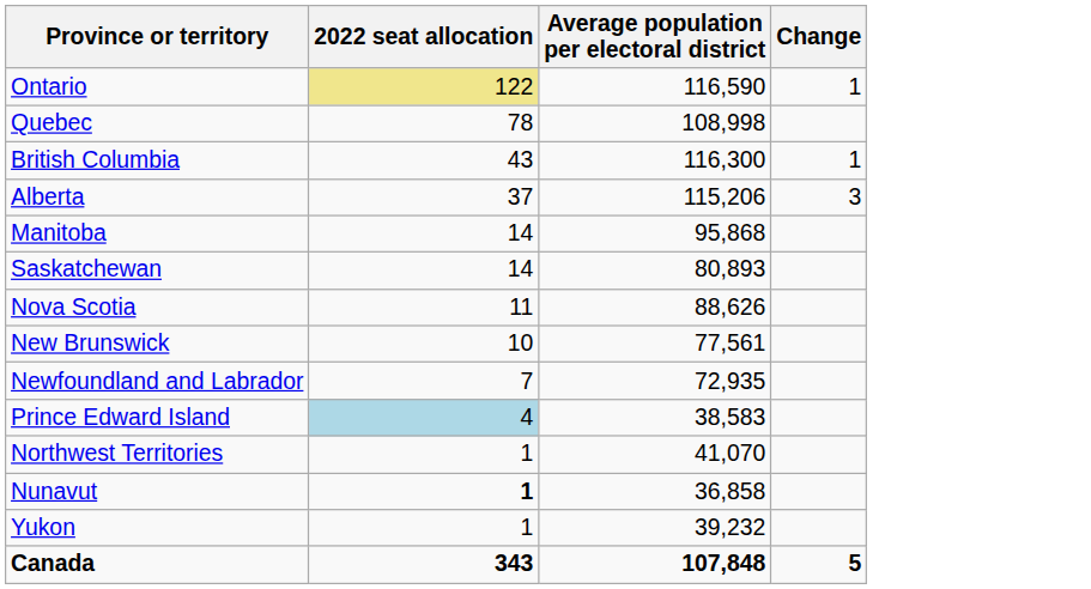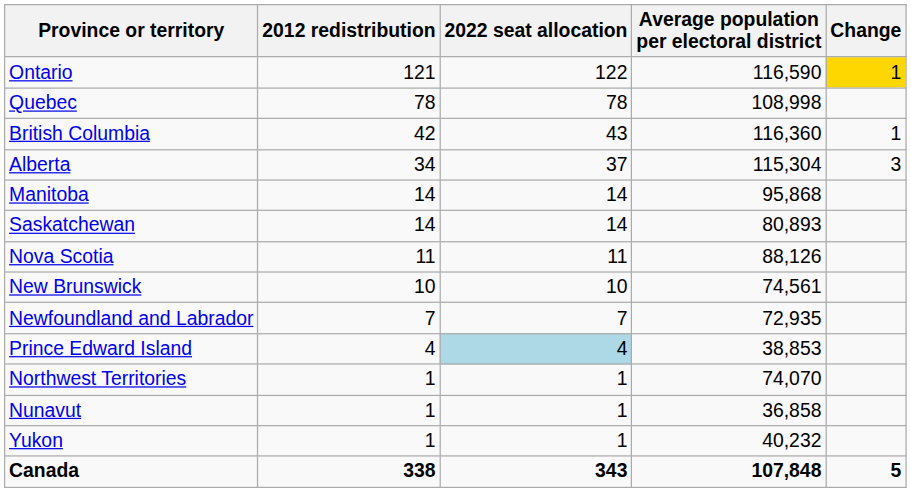+ column: 2012 redistribution | 121 | 78 | 42 | 34 | 14 | 14 | 11 | 10 | 7 | 4 | 1 | 1 | 1 | 338
Ontario | 2022 seat allocation: khaki background -> no background
Ontario | Change: no background -> gold background
British Columbia | Average population per electoral district: 116,300 -> 116,360
Alberta | Average population per electoral district: 115,206 -> 115,304
Nova Scotia | Average population per electoral district: 88,626 -> 88,126
New Brunswick | Average population per electoral district: 77,561 -> 74,561
Prince Edward Island | Average population per electoral district: 38,583 -> 38,853
Northwest Territories | Average population per electoral district: 41,070 -> 74,070
Nunavut | 2022 seat allocation: bold -> normal
Yukon | Average population per electoral district: 39,232 -> 40,232
